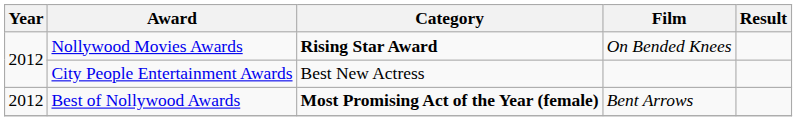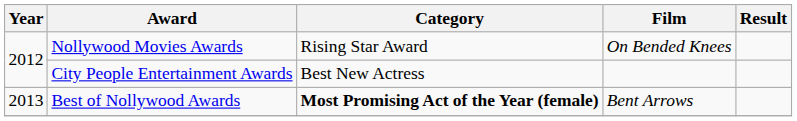Nollywood Movies Awards | Category: bold -> normal
Best of Nollywood Awards | Year: 2012 -> 2013
